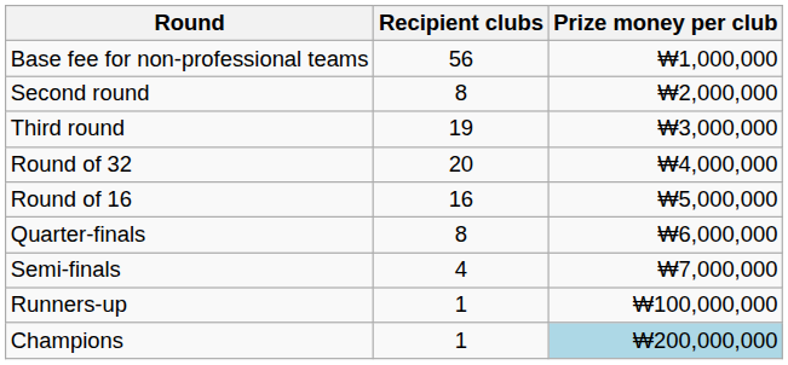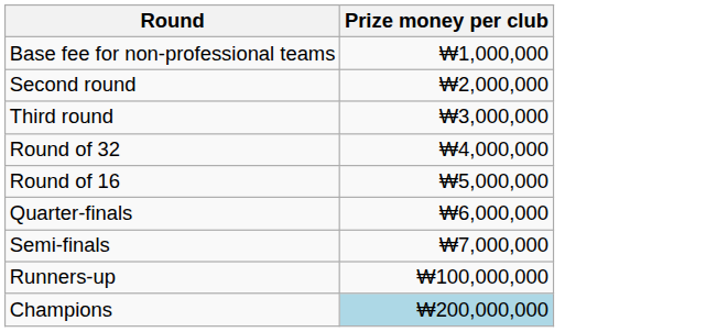- column: Recipient clubs | 56 | 8 | 19 | 20 | 16 | 8 | 4 | 1 | 1
